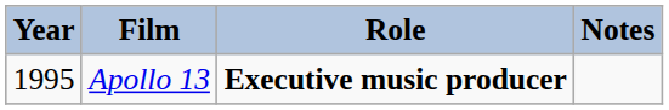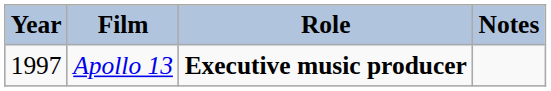Apollo 13 | Year: 1995 -> 1997
